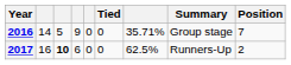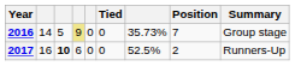columns swapped: Position <-> Summary
2016 | column 4: no background -> khaki background
2016 | column 7: 35.71% -> 35.73%
2017 | column 7: 62.5% -> 52.5%
